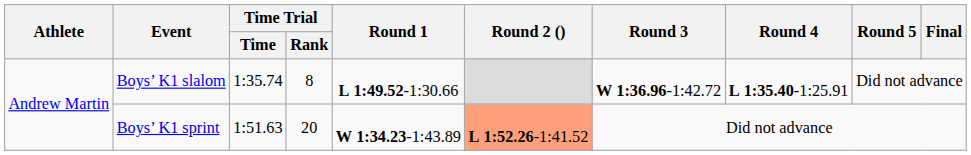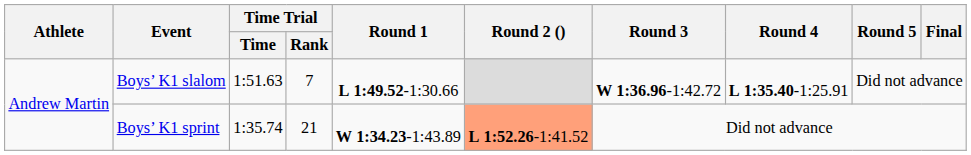Boys’ K1 slalom | Time Trial / Time: 1:35.74 -> 1:51.63
Boys’ K1 slalom | Time Trial / Rank: 8 -> 7
Boys’ K1 sprint | Time Trial / Time: 1:51.63 -> 1:35.74
Boys’ K1 sprint | Time Trial / Rank: 20 -> 21
